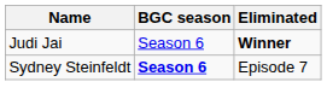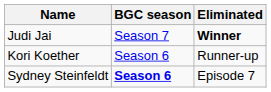Judi Jai | BGC season: Season 6 -> Season 7
+ row: Kori Koether | Season 6 | Runner-up
